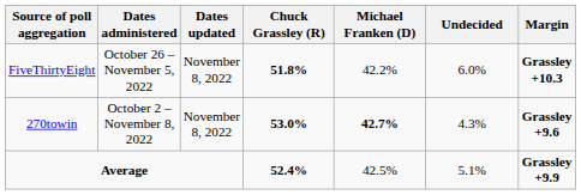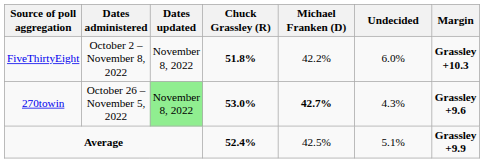FiveThirtyEight | Dates administered: October 26 – November 5, 2022 -> October 2 – November 8, 2022
270towin | Dates administered: October 2 – November 8, 2022 -> October 26 – November 5, 2022
270towin | Dates updated: no background -> lightgreen background
